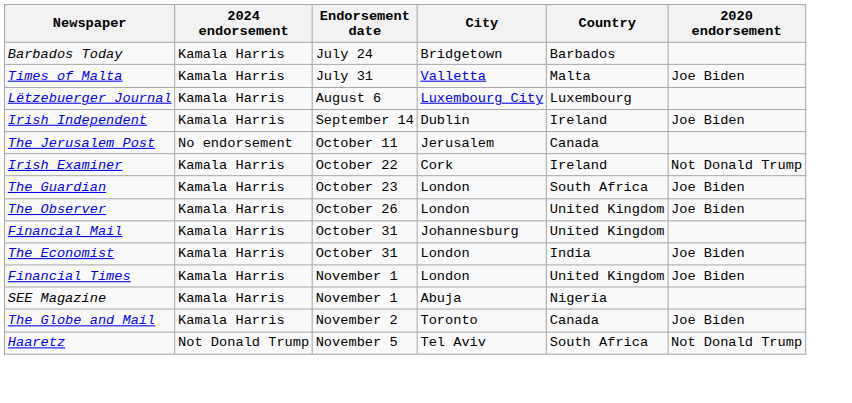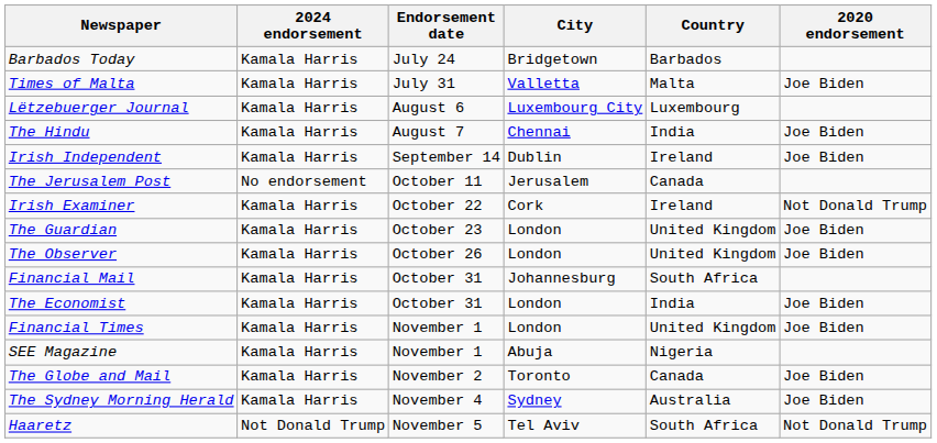+ row: The Hindu | Kamala Harris | August 7 | Chennai | India | Joe Biden
The Guardian | Country: South Africa -> United Kingdom
Financial Mail | Country: United Kingdom -> South Africa
+ row: The Sydney Morning Herald | Kamala Harris | November 4 | Sydney | Australia | Joe Biden
